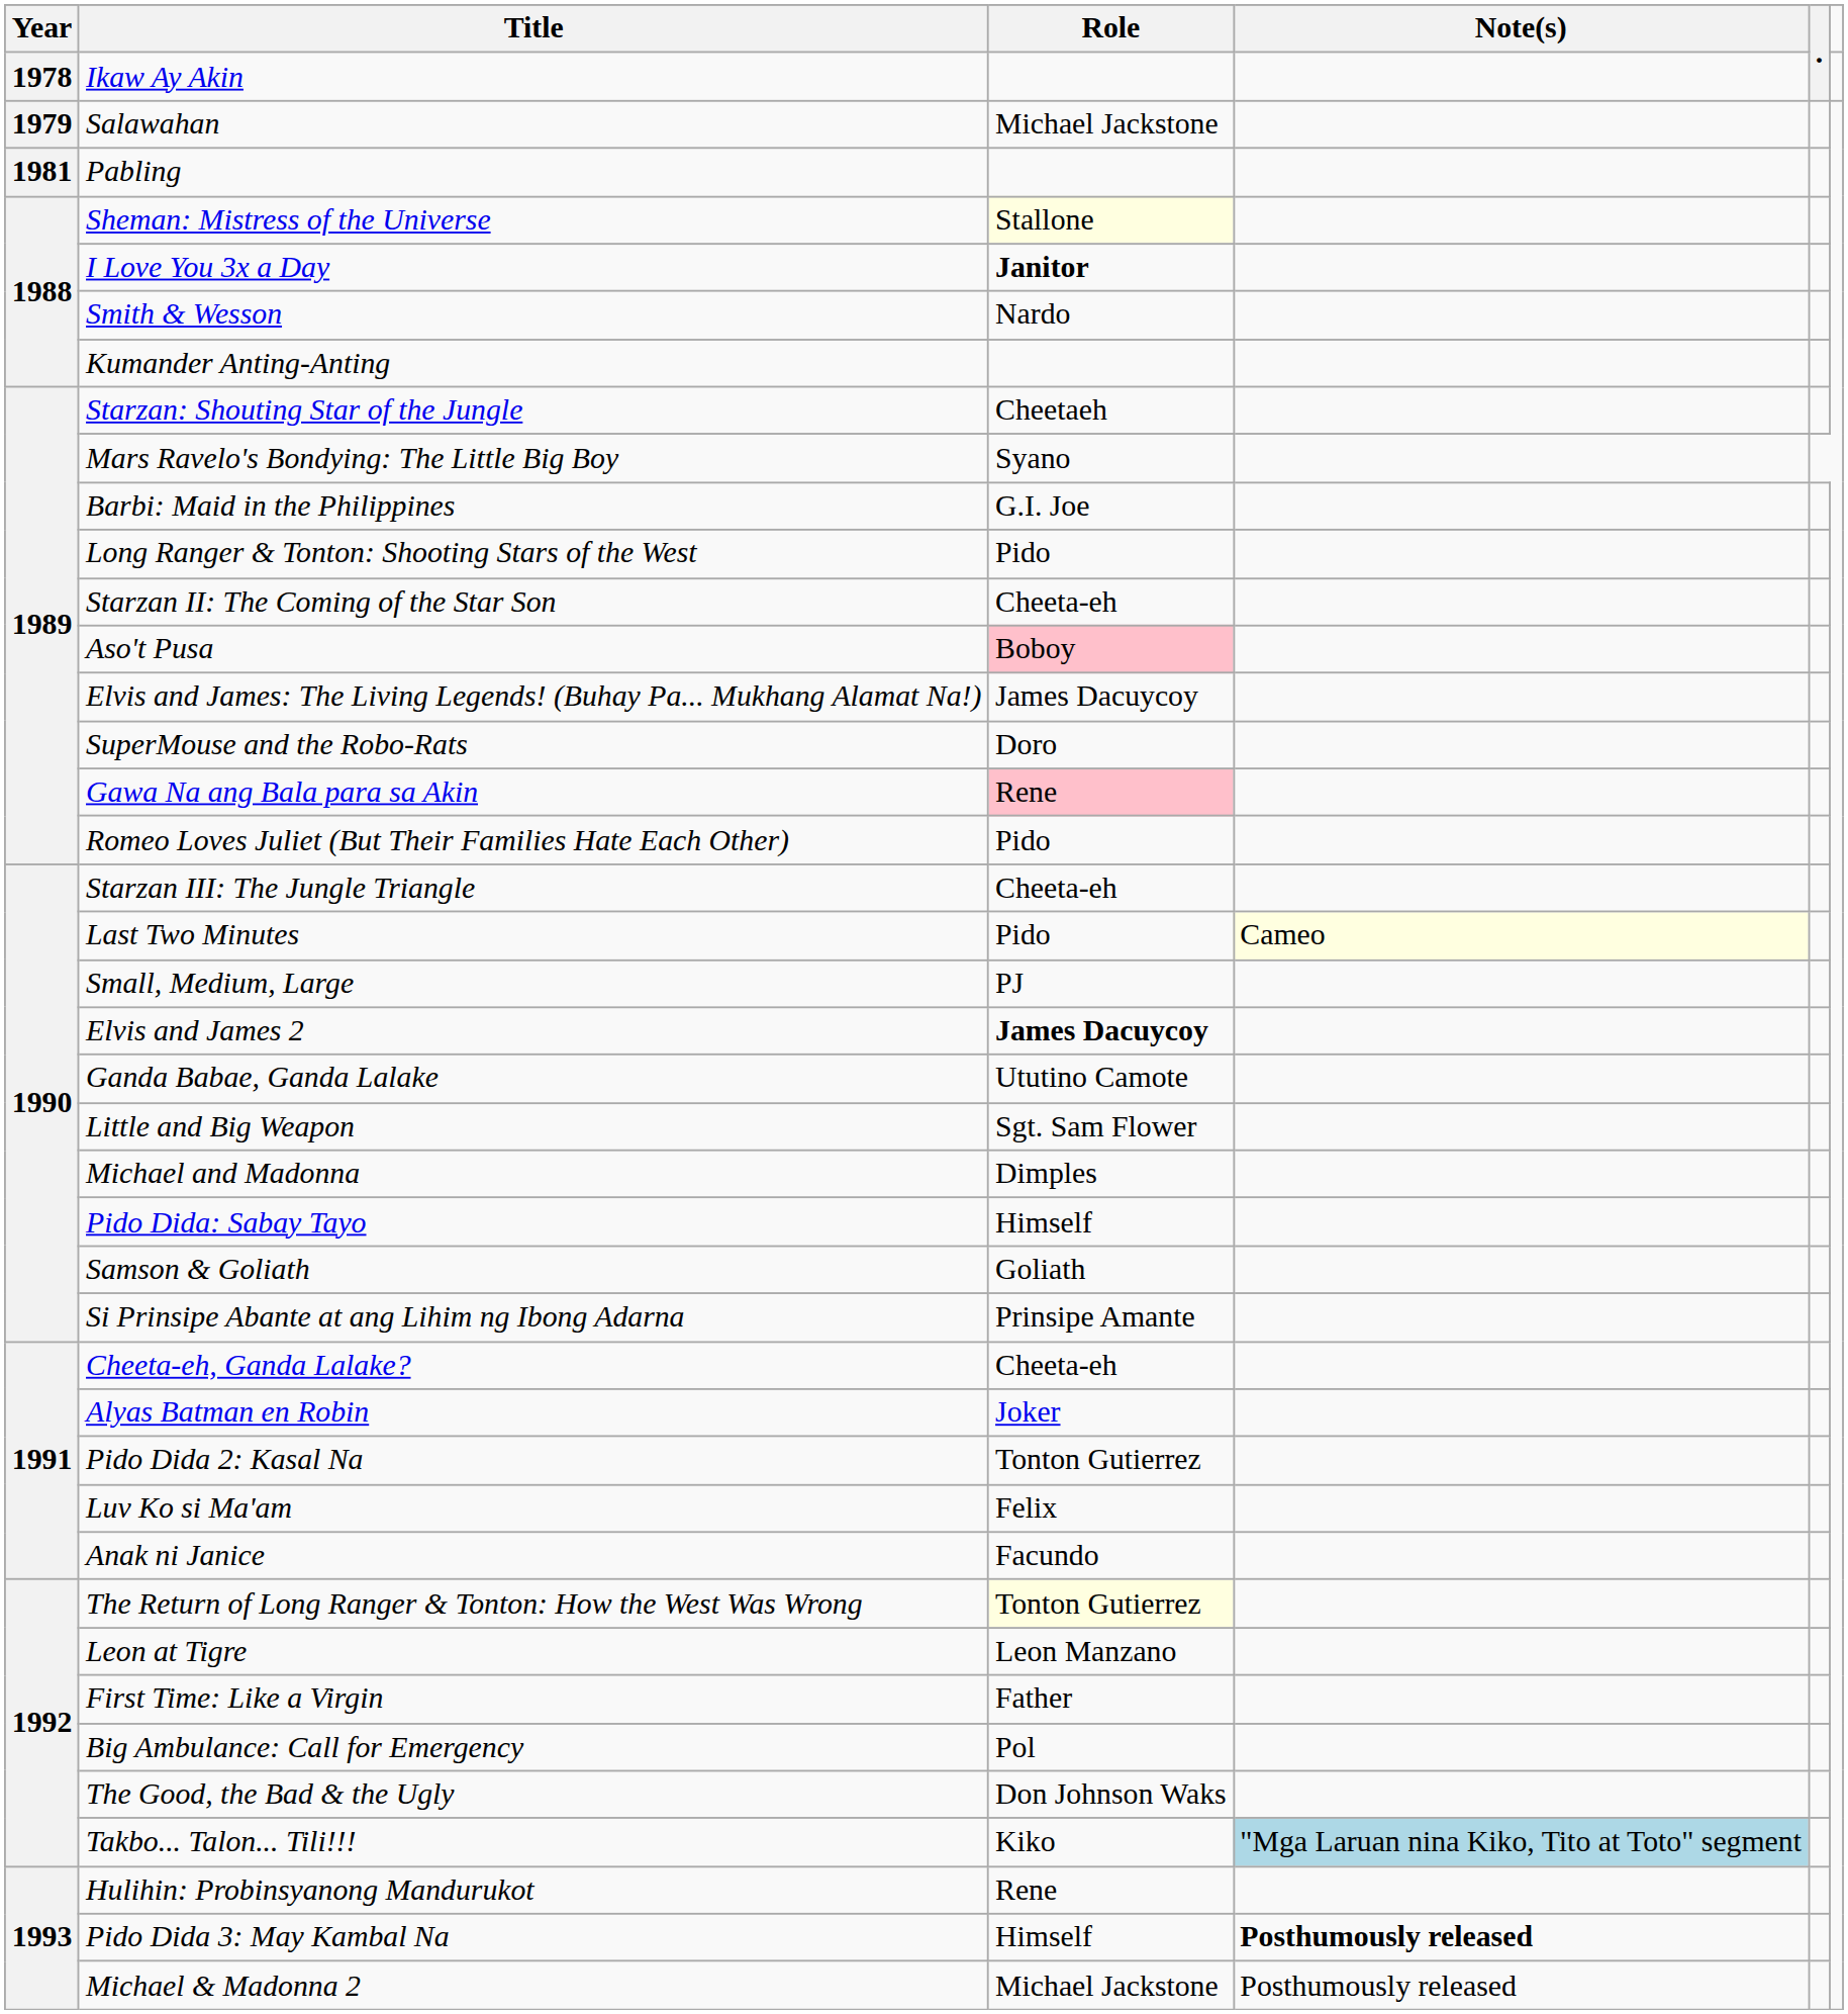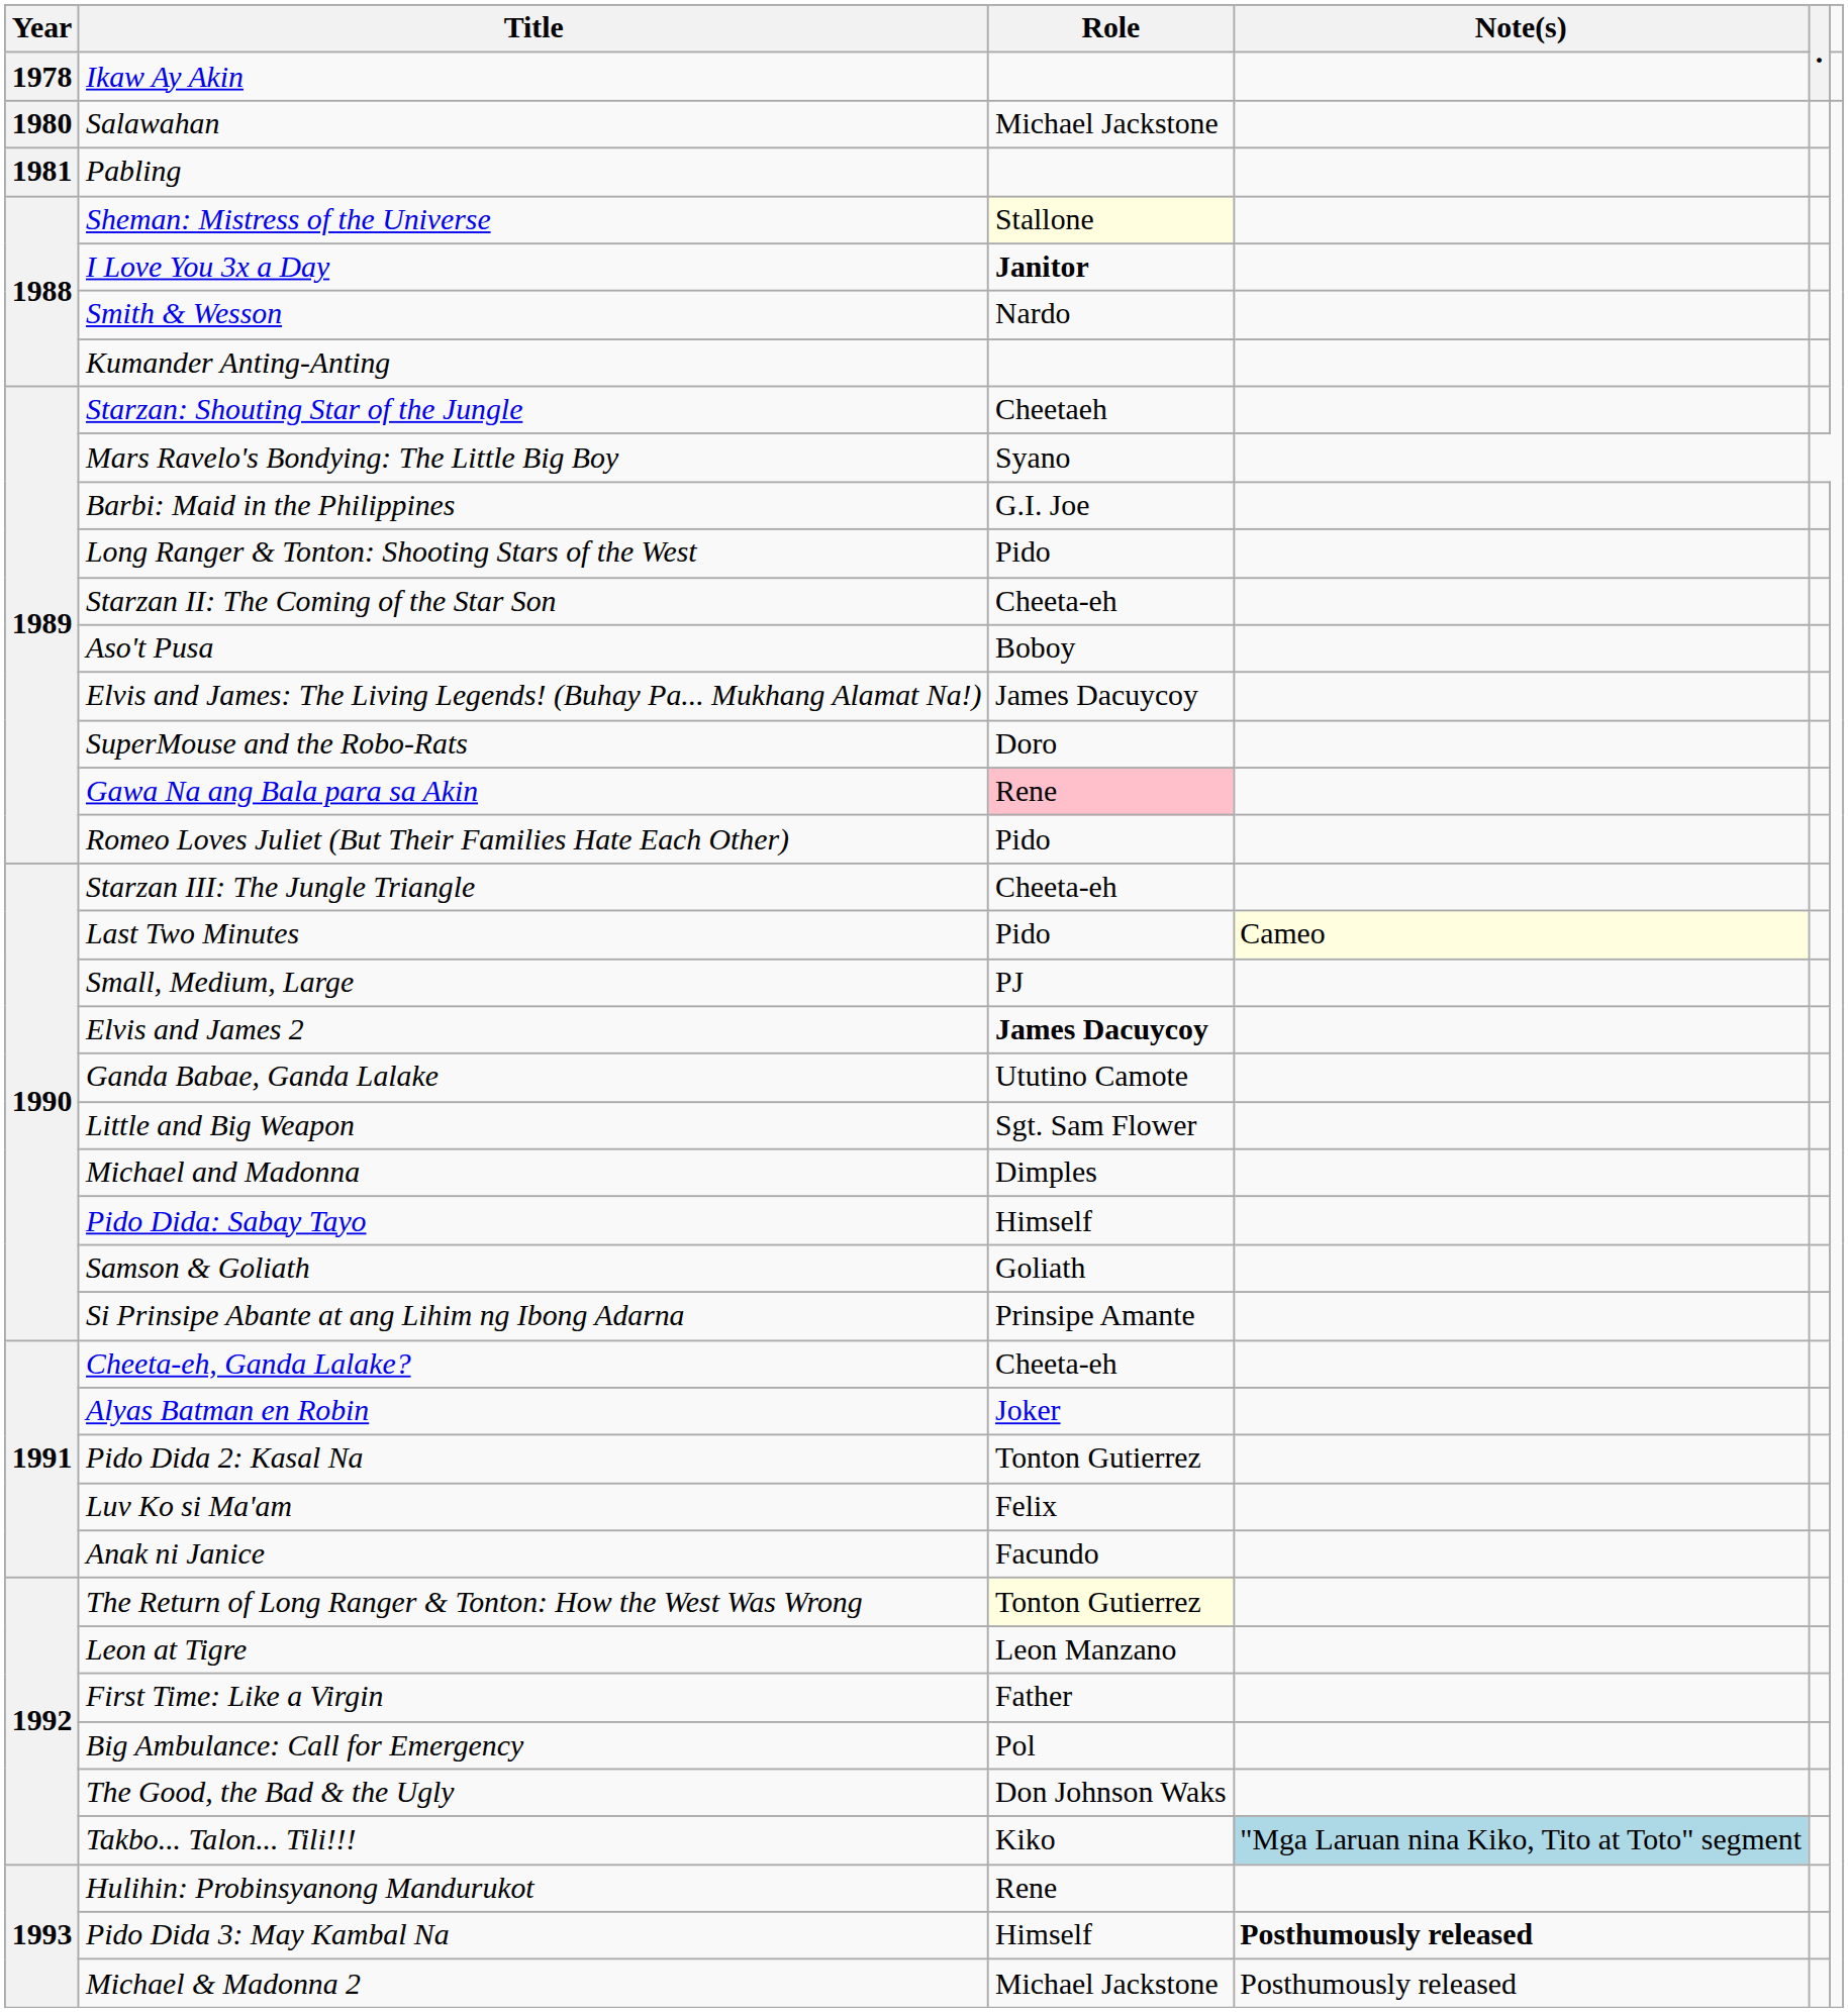Salawahan | Year: 1979 -> 1980
Aso't Pusa | Role: pink background -> no background
